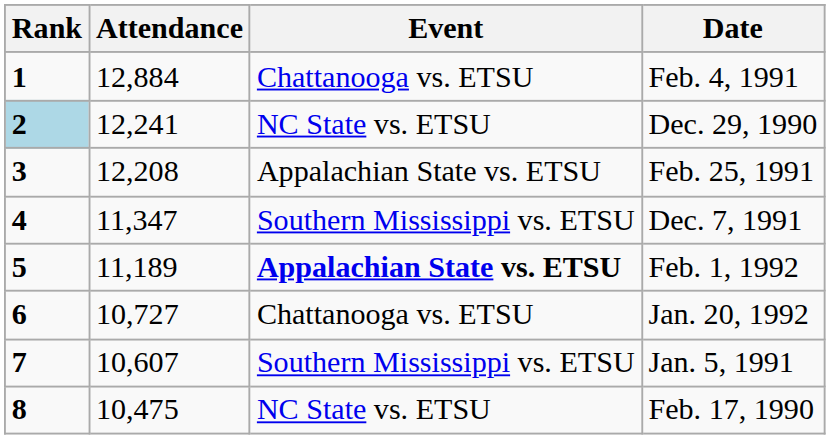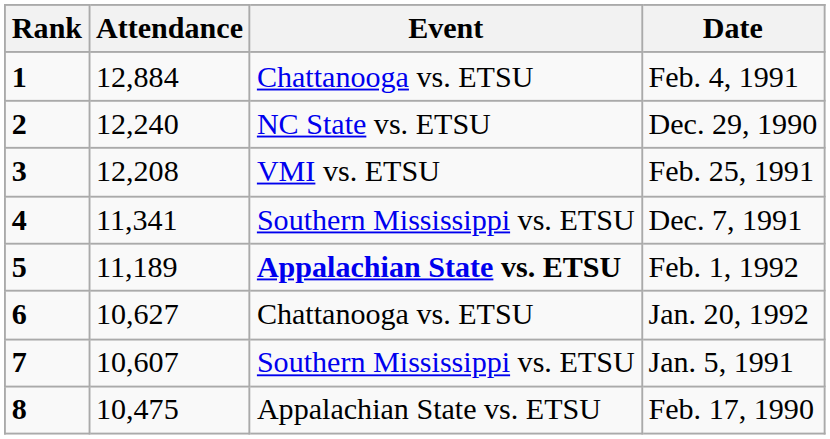Dec. 29, 1990 | Rank: lightblue background -> no background
Dec. 29, 1990 | Attendance: 12,241 -> 12,240
Feb. 25, 1991 | Event: Appalachian State vs. ETSU -> VMI vs. ETSU
Dec. 7, 1991 | Attendance: 11,347 -> 11,341
Jan. 20, 1992 | Attendance: 10,727 -> 10,627
Feb. 17, 1990 | Event: NC State vs. ETSU -> Appalachian State vs. ETSU
